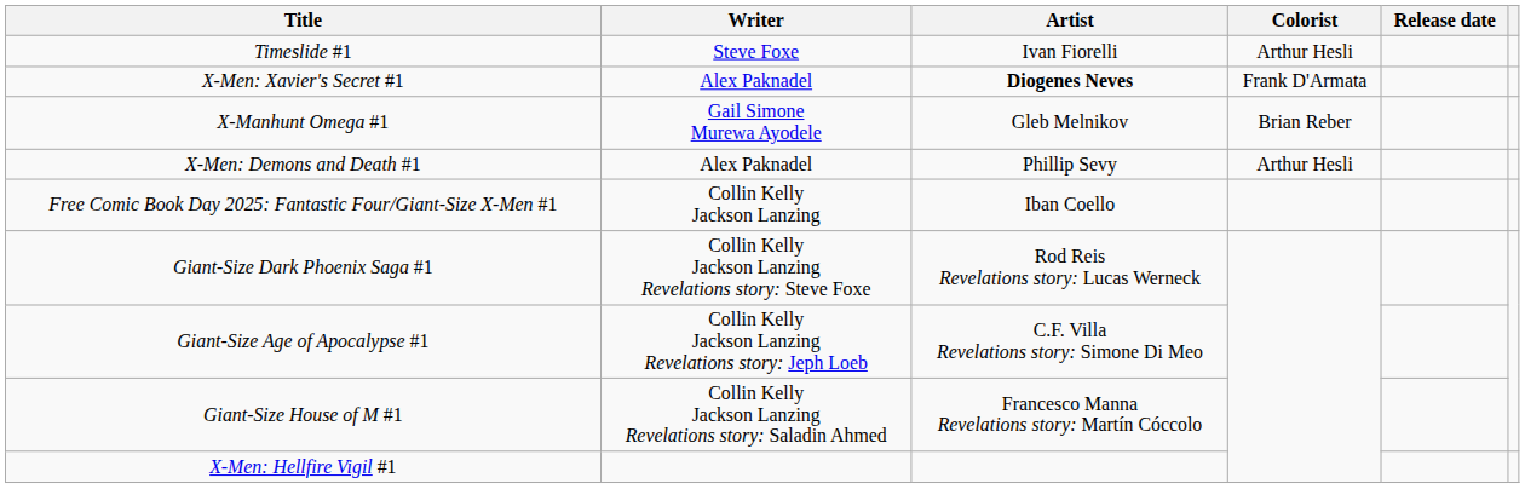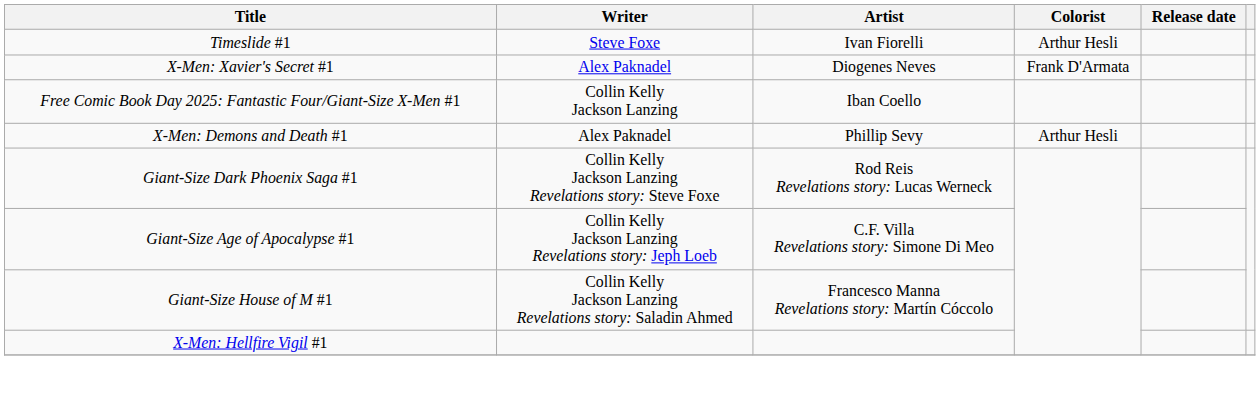X-Men: Xavier's Secret #1 | Artist: bold -> normal
- row: X-Manhunt Omega #1 | Gail Simone Murewa Ayodele | Gleb Melnikov | Brian Reber
rows swapped: Free Comic Book Day 2025: Fantastic Four/Giant-Size X-Men #1 <-> X-Men: Demons and Death #1
